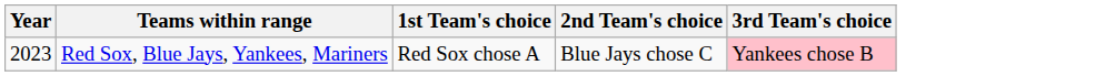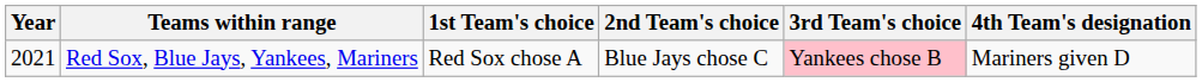+ column: 4th Team's designation | Mariners given D
Red Sox, Blue Jays, Yankees, Mariners | Year: 2023 -> 2021
